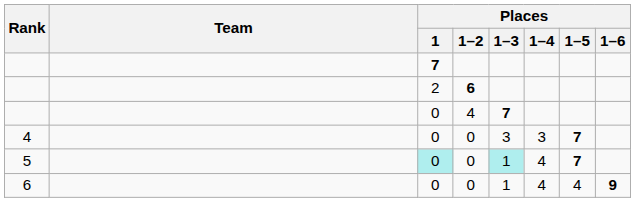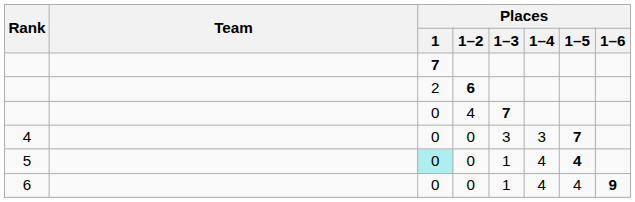5 | Places / 1–3: paleturquoise background -> no background
5 | Places / 1–5: 7 -> 4
